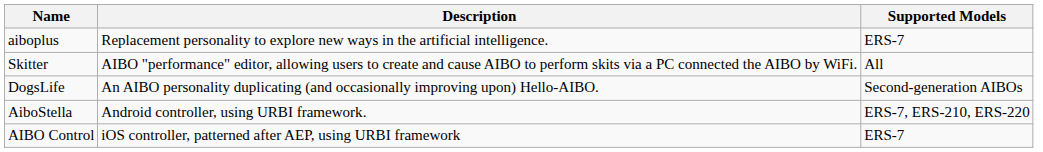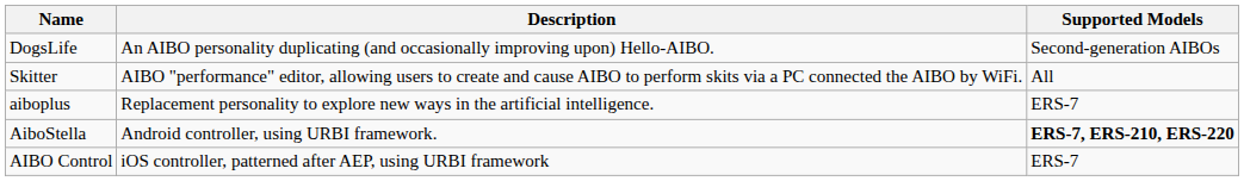rows swapped: DogsLife <-> aiboplus
AiboStella | Supported Models: normal -> bold
